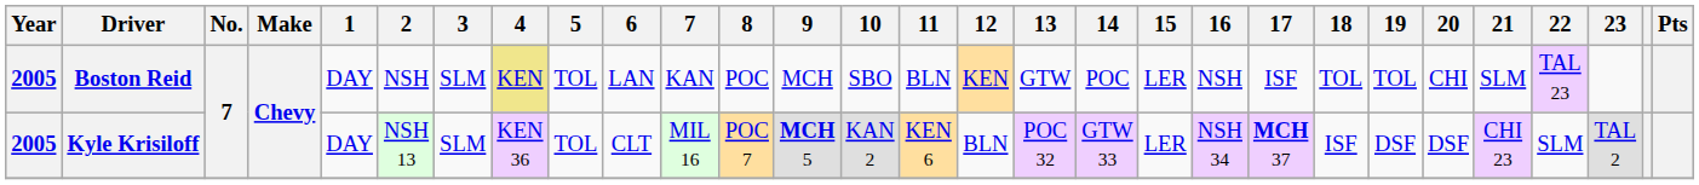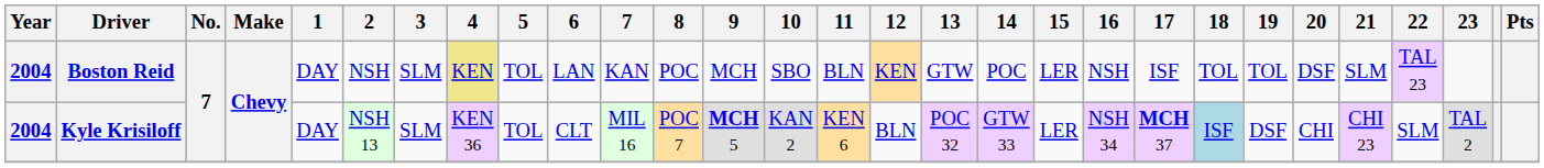Boston Reid | Year: 2005 -> 2004
Boston Reid | 20: CHI -> DSF
Kyle Krisiloff | Year: 2005 -> 2004
Kyle Krisiloff | 18: no background -> lightblue background
Kyle Krisiloff | 20: DSF -> CHI
